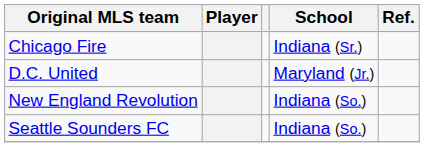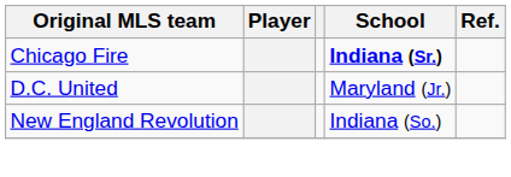Chicago Fire | School: normal -> bold
- row: Seattle Sounders FC | Indiana (So.)
